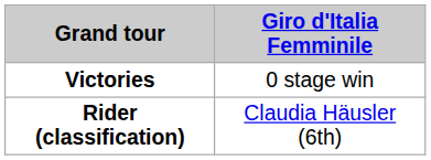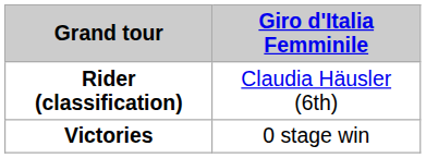rows swapped: Rider (classification) <-> Victories
